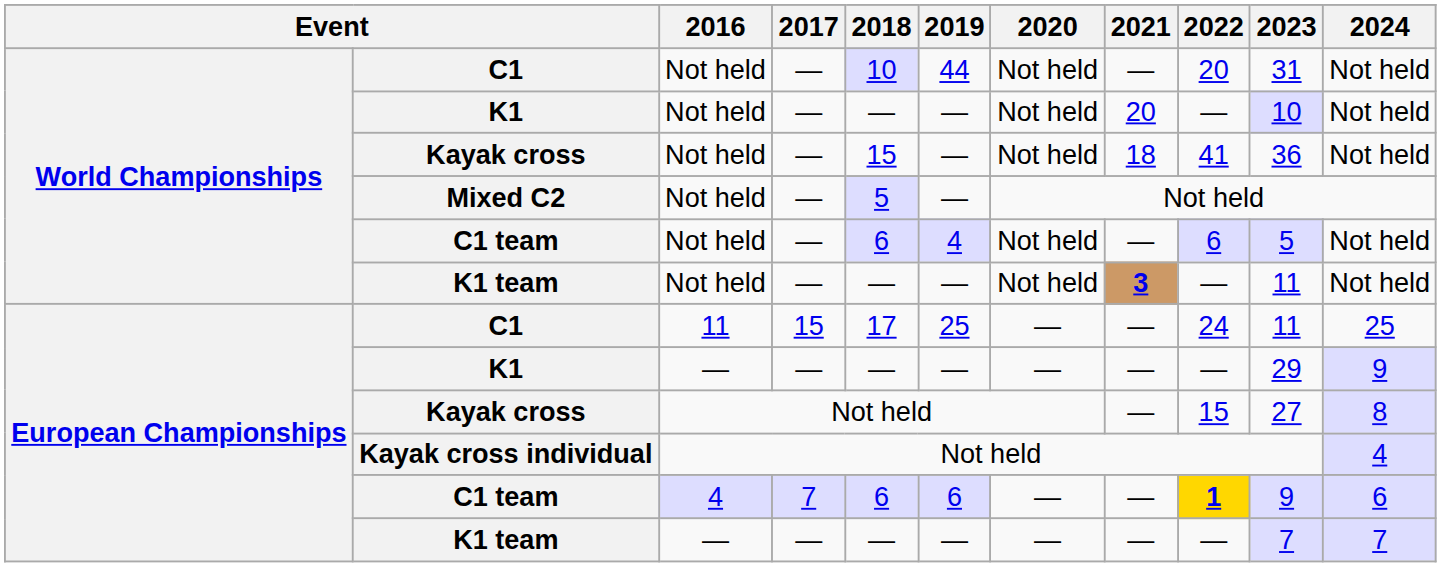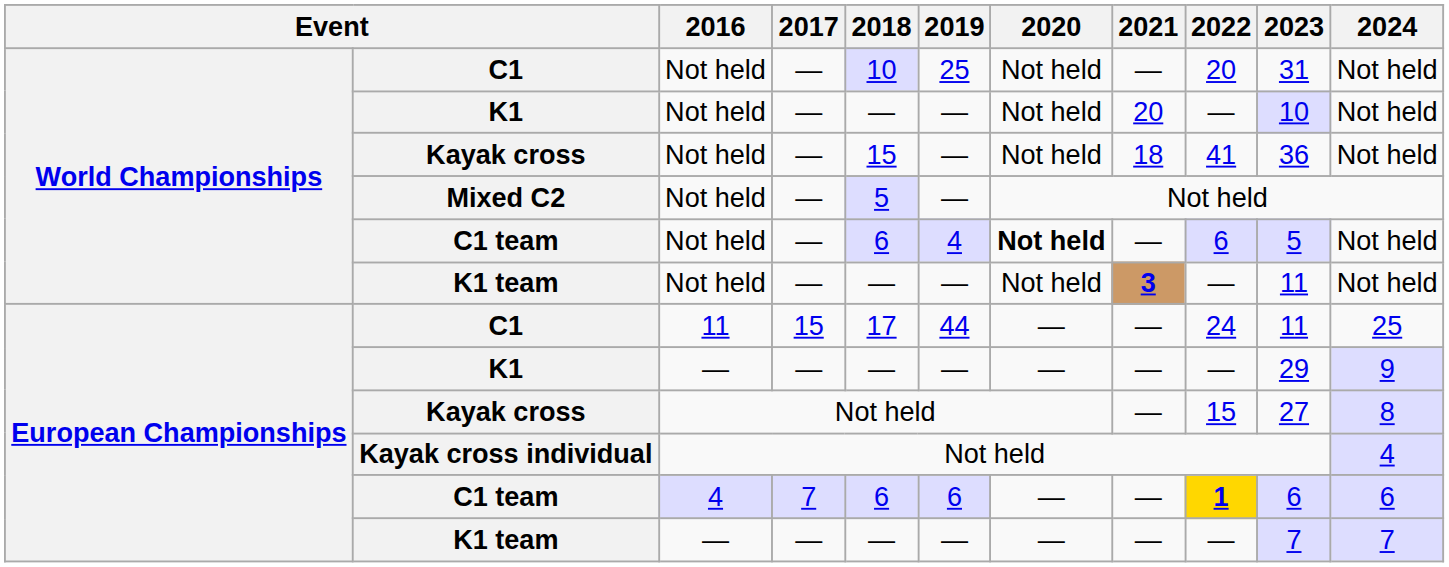World Championships / C1 | 2019: 44 -> 25
World Championships / C1 team | 2020: normal -> bold
European Championships / C1 | 2019: 25 -> 44
European Championships / C1 team | 2023: 9 -> 6
